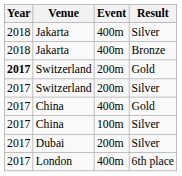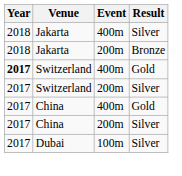Jakarta / Bronze | Event: 400m -> 200m
Switzerland / Gold | Event: 200m -> 400m
China / Silver | Event: 100m -> 200m
Dubai | Event: 200m -> 100m
- row: 2017 | London | 400m | 6th place
